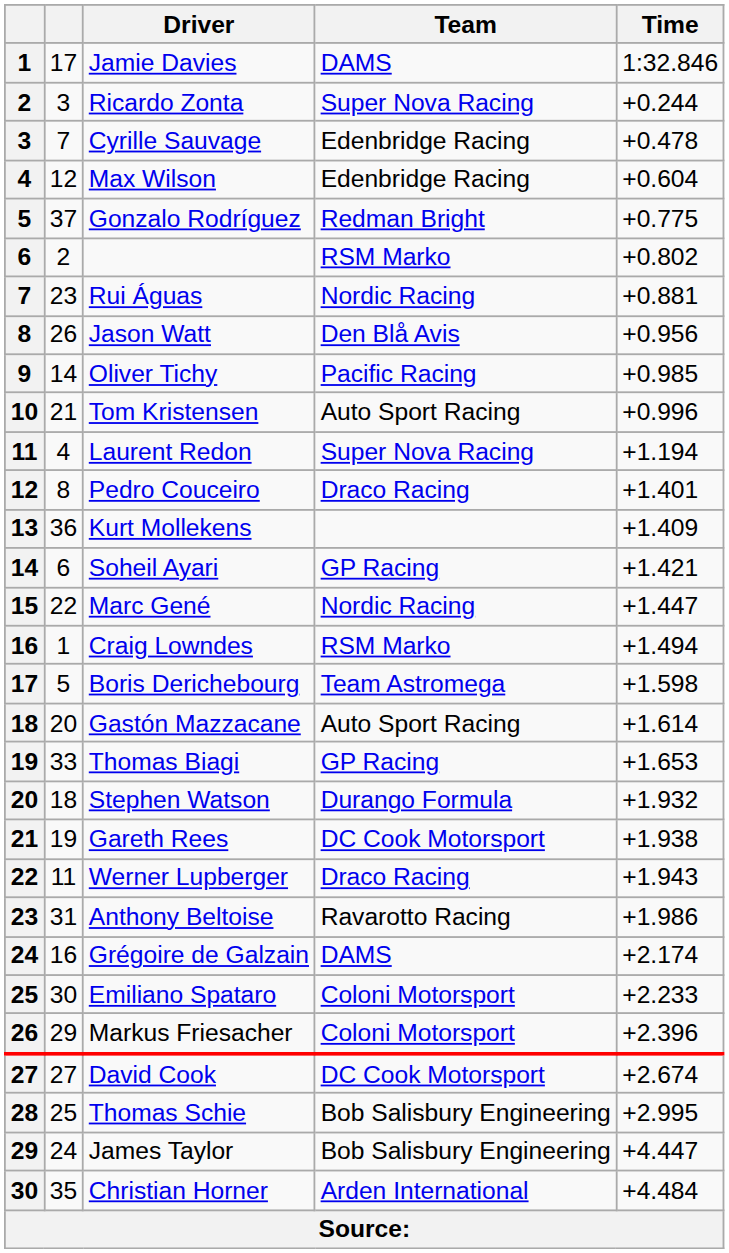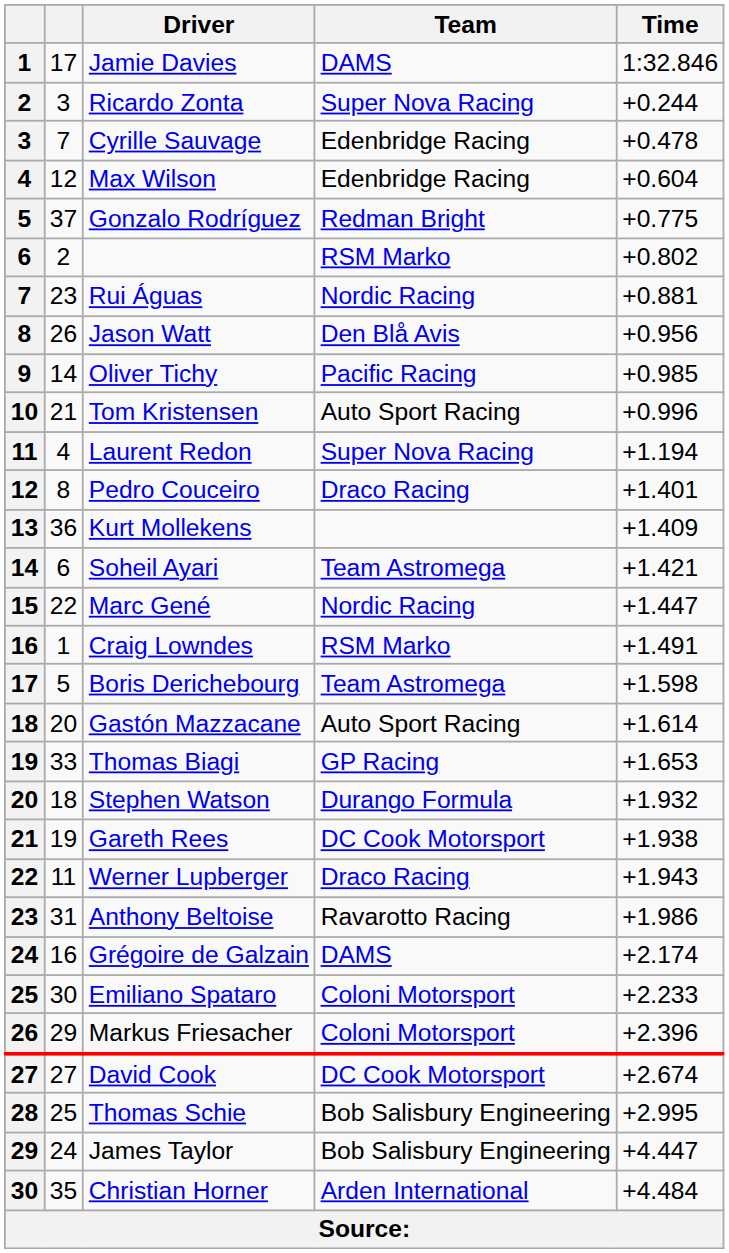Soheil Ayari | Team: GP Racing -> Team Astromega
Craig Lowndes | Time: +1.494 -> +1.491
